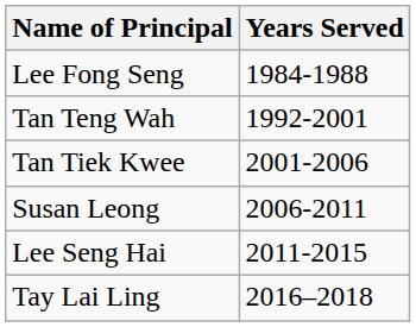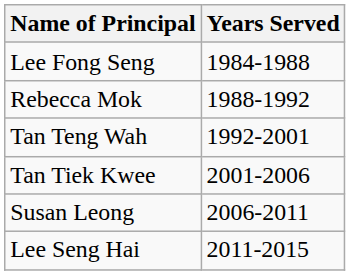+ row: Rebecca Mok | 1988-1992
- row: Tay Lai Ling | 2016–2018
